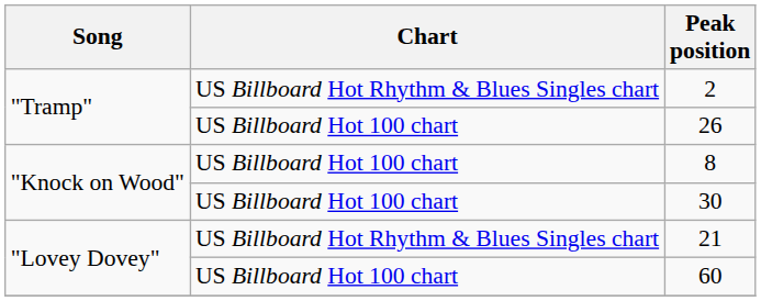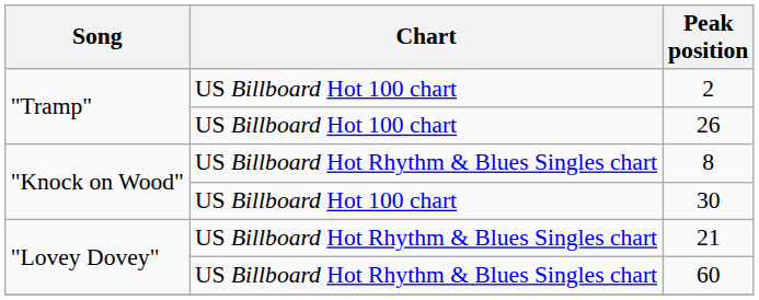2 | Chart: US Billboard Hot Rhythm & Blues Singles chart -> US Billboard Hot 100 chart
8 | Chart: US Billboard Hot 100 chart -> US Billboard Hot Rhythm & Blues Singles chart
60 | Chart: US Billboard Hot 100 chart -> US Billboard Hot Rhythm & Blues Singles chart
